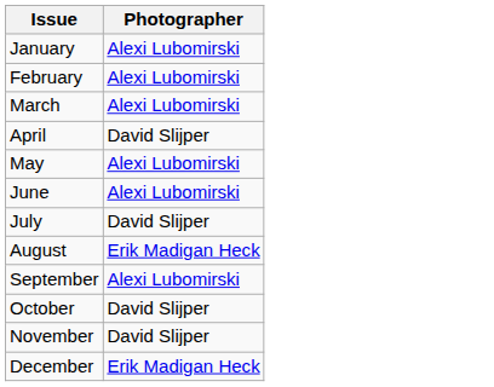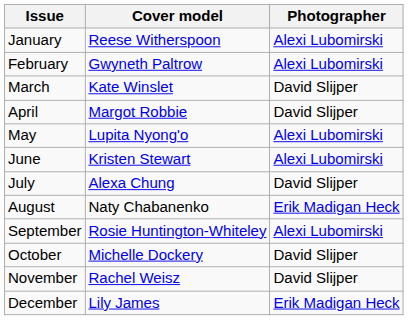+ column: Cover model | Reese Witherspoon | Gwyneth Paltrow | Kate Winslet | Margot Robbie | Lupita Nyong'o | Kristen Stewart | Alexa Chung | Naty Chabanenko | Rosie Huntington-Whiteley | Michelle Dockery | Rachel Weisz | Lily James
March | Photographer: Alexi Lubomirski -> David Slijper
